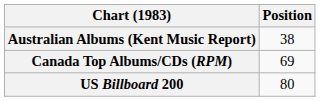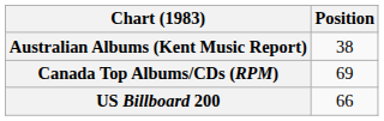US Billboard 200 | Position: 80 -> 66
